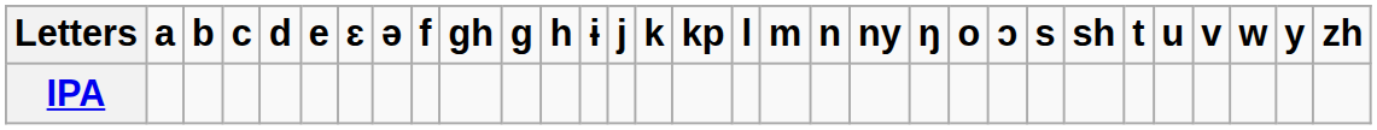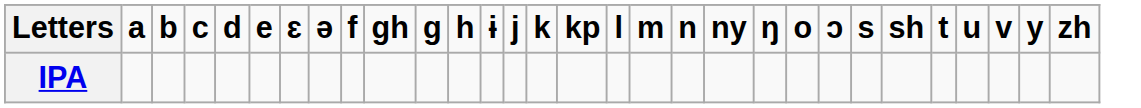- column: w
